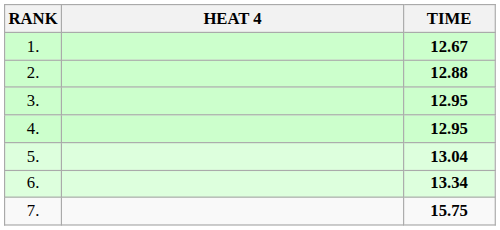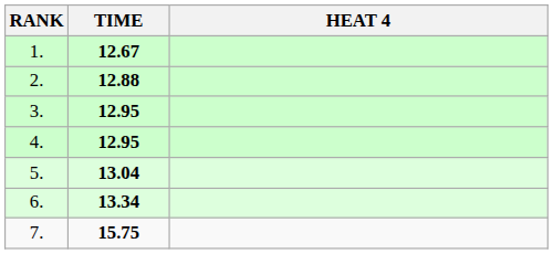columns swapped: HEAT 4 <-> TIME
